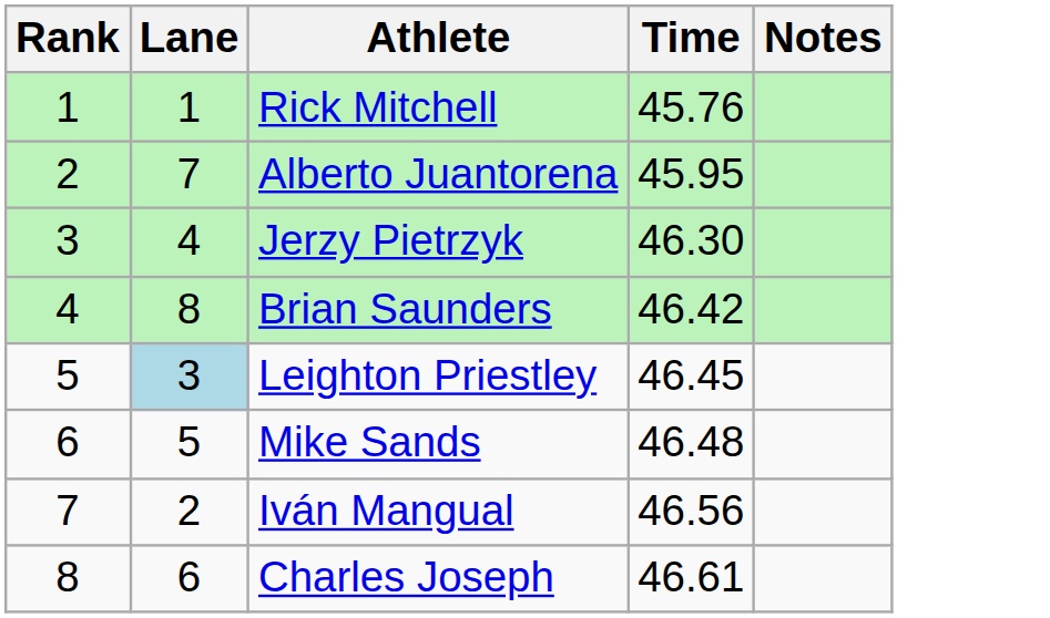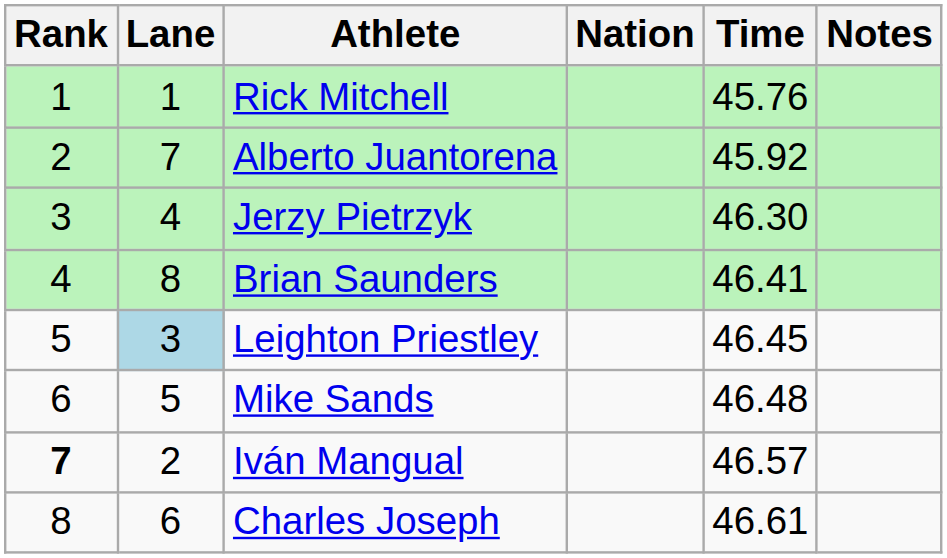+ column: Nation
Alberto Juantorena | Time: 45.95 -> 45.92
Brian Saunders | Time: 46.42 -> 46.41
Iván Mangual | Rank: normal -> bold
Iván Mangual | Time: 46.56 -> 46.57
